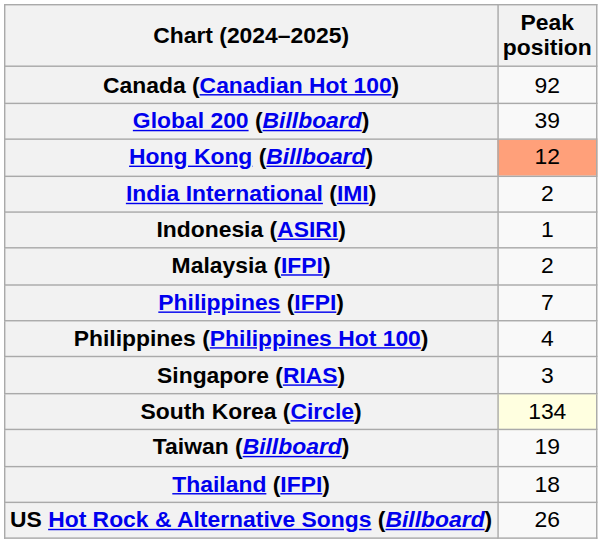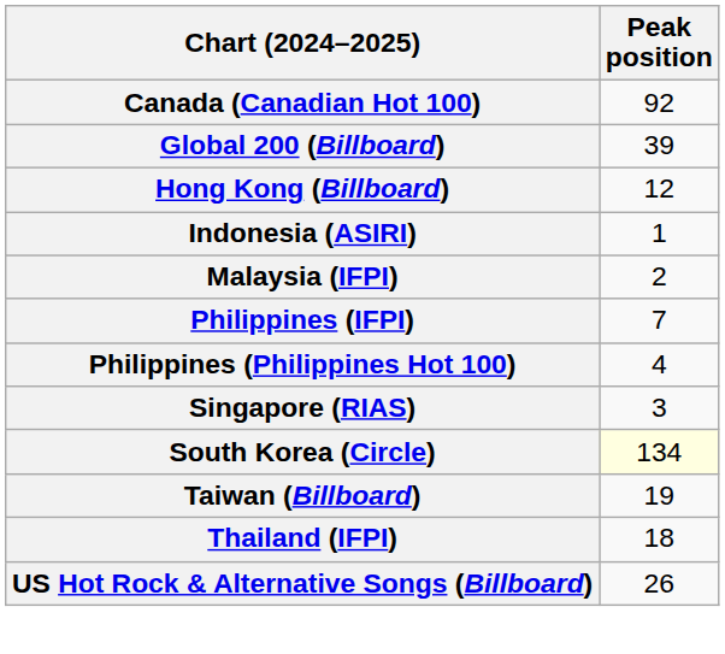Hong Kong (Billboard) | Peak position: lightsalmon background -> no background
- row: India International (IMI) | 2
